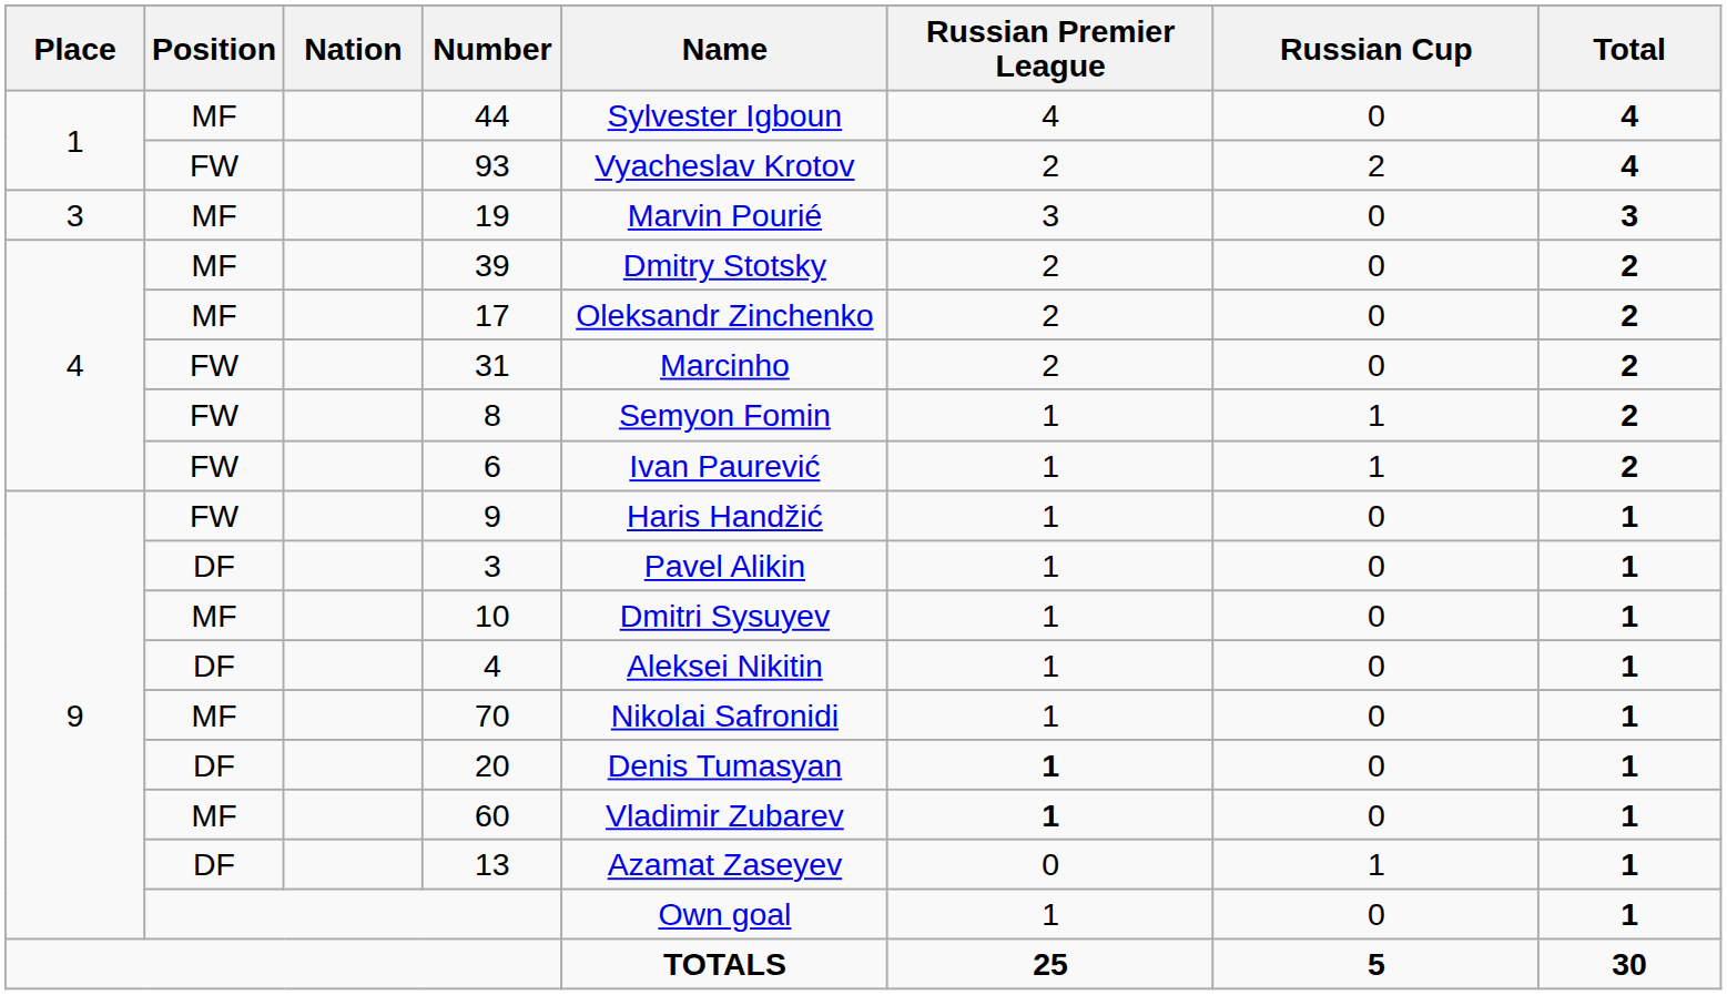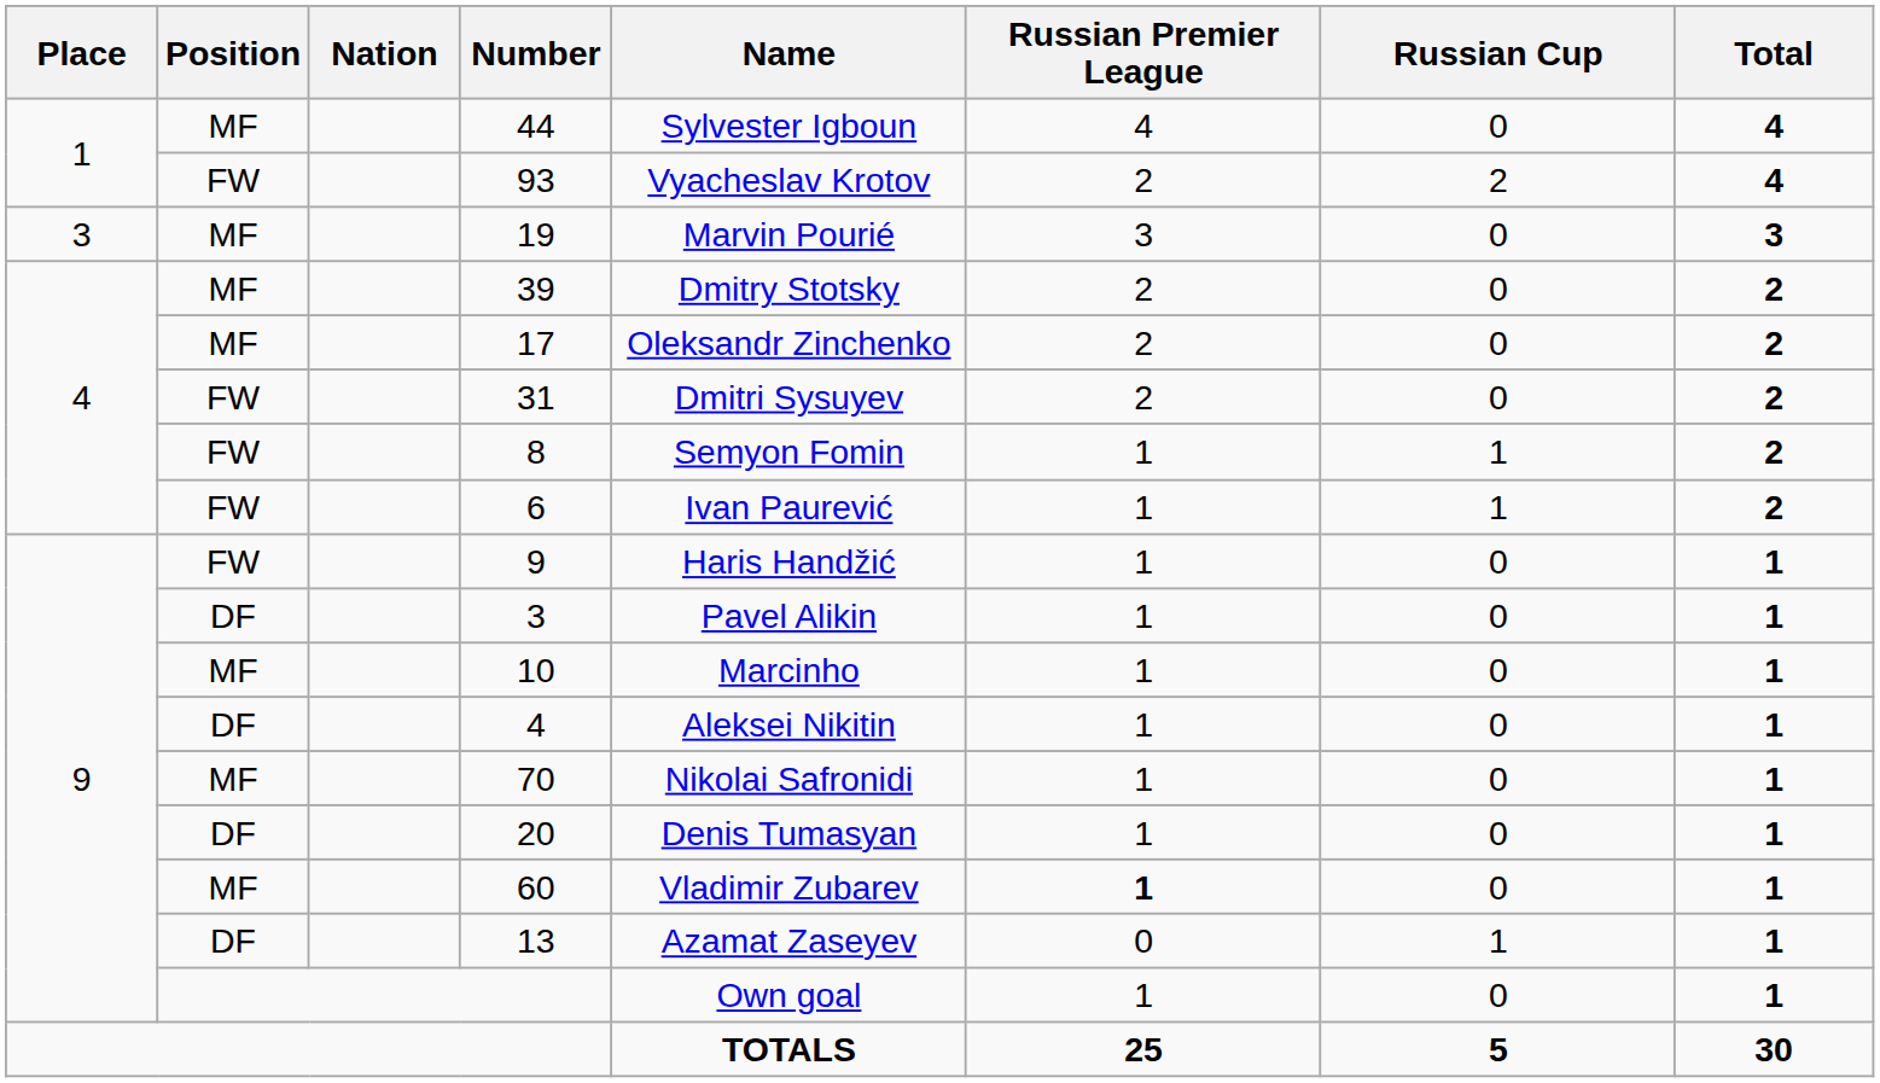31 | Name: Marcinho -> Dmitri Sysuyev
10 | Name: Dmitri Sysuyev -> Marcinho
20 | Russian Premier League: bold -> normal
